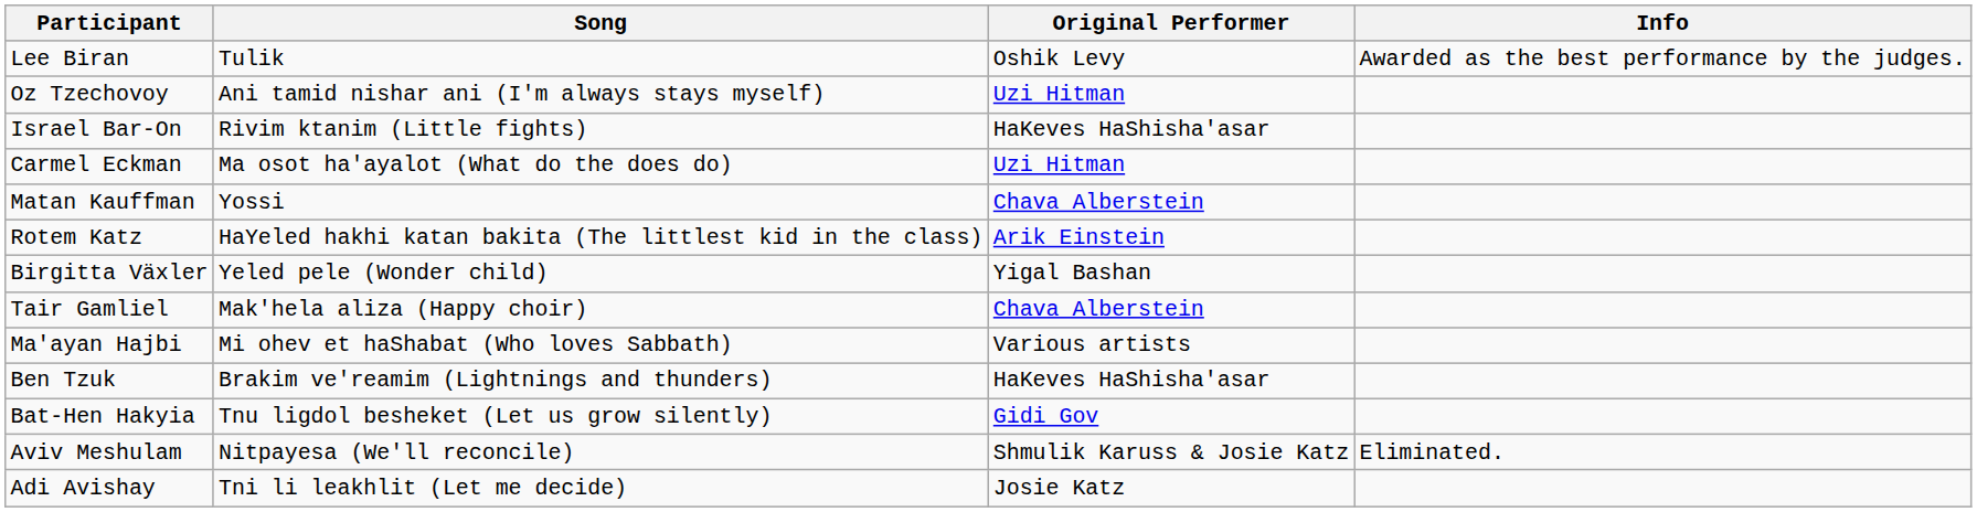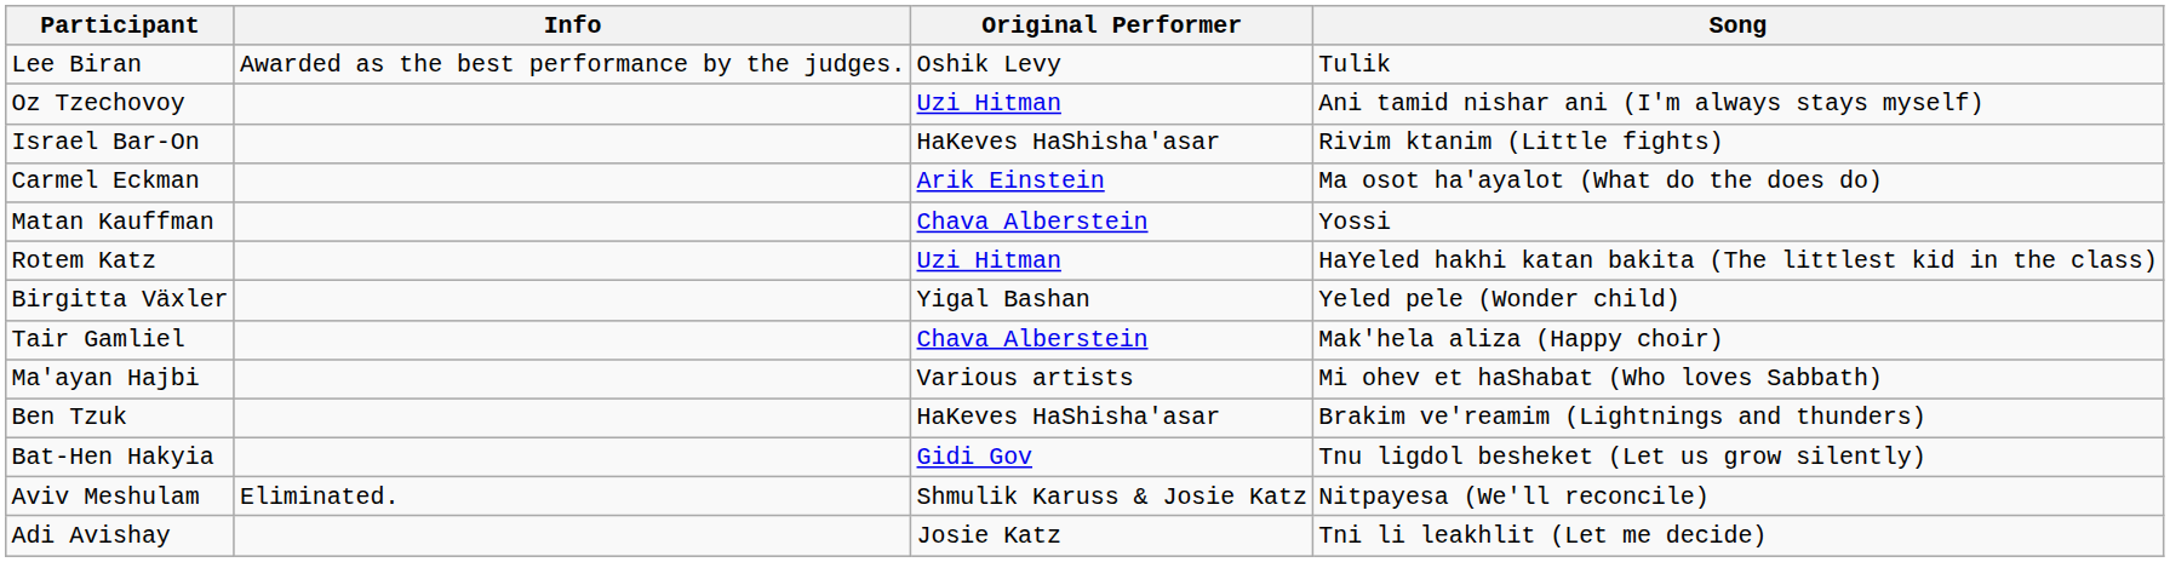columns swapped: Song <-> Info
Carmel Eckman | Original Performer: Uzi Hitman -> Arik Einstein
Rotem Katz | Original Performer: Arik Einstein -> Uzi Hitman
